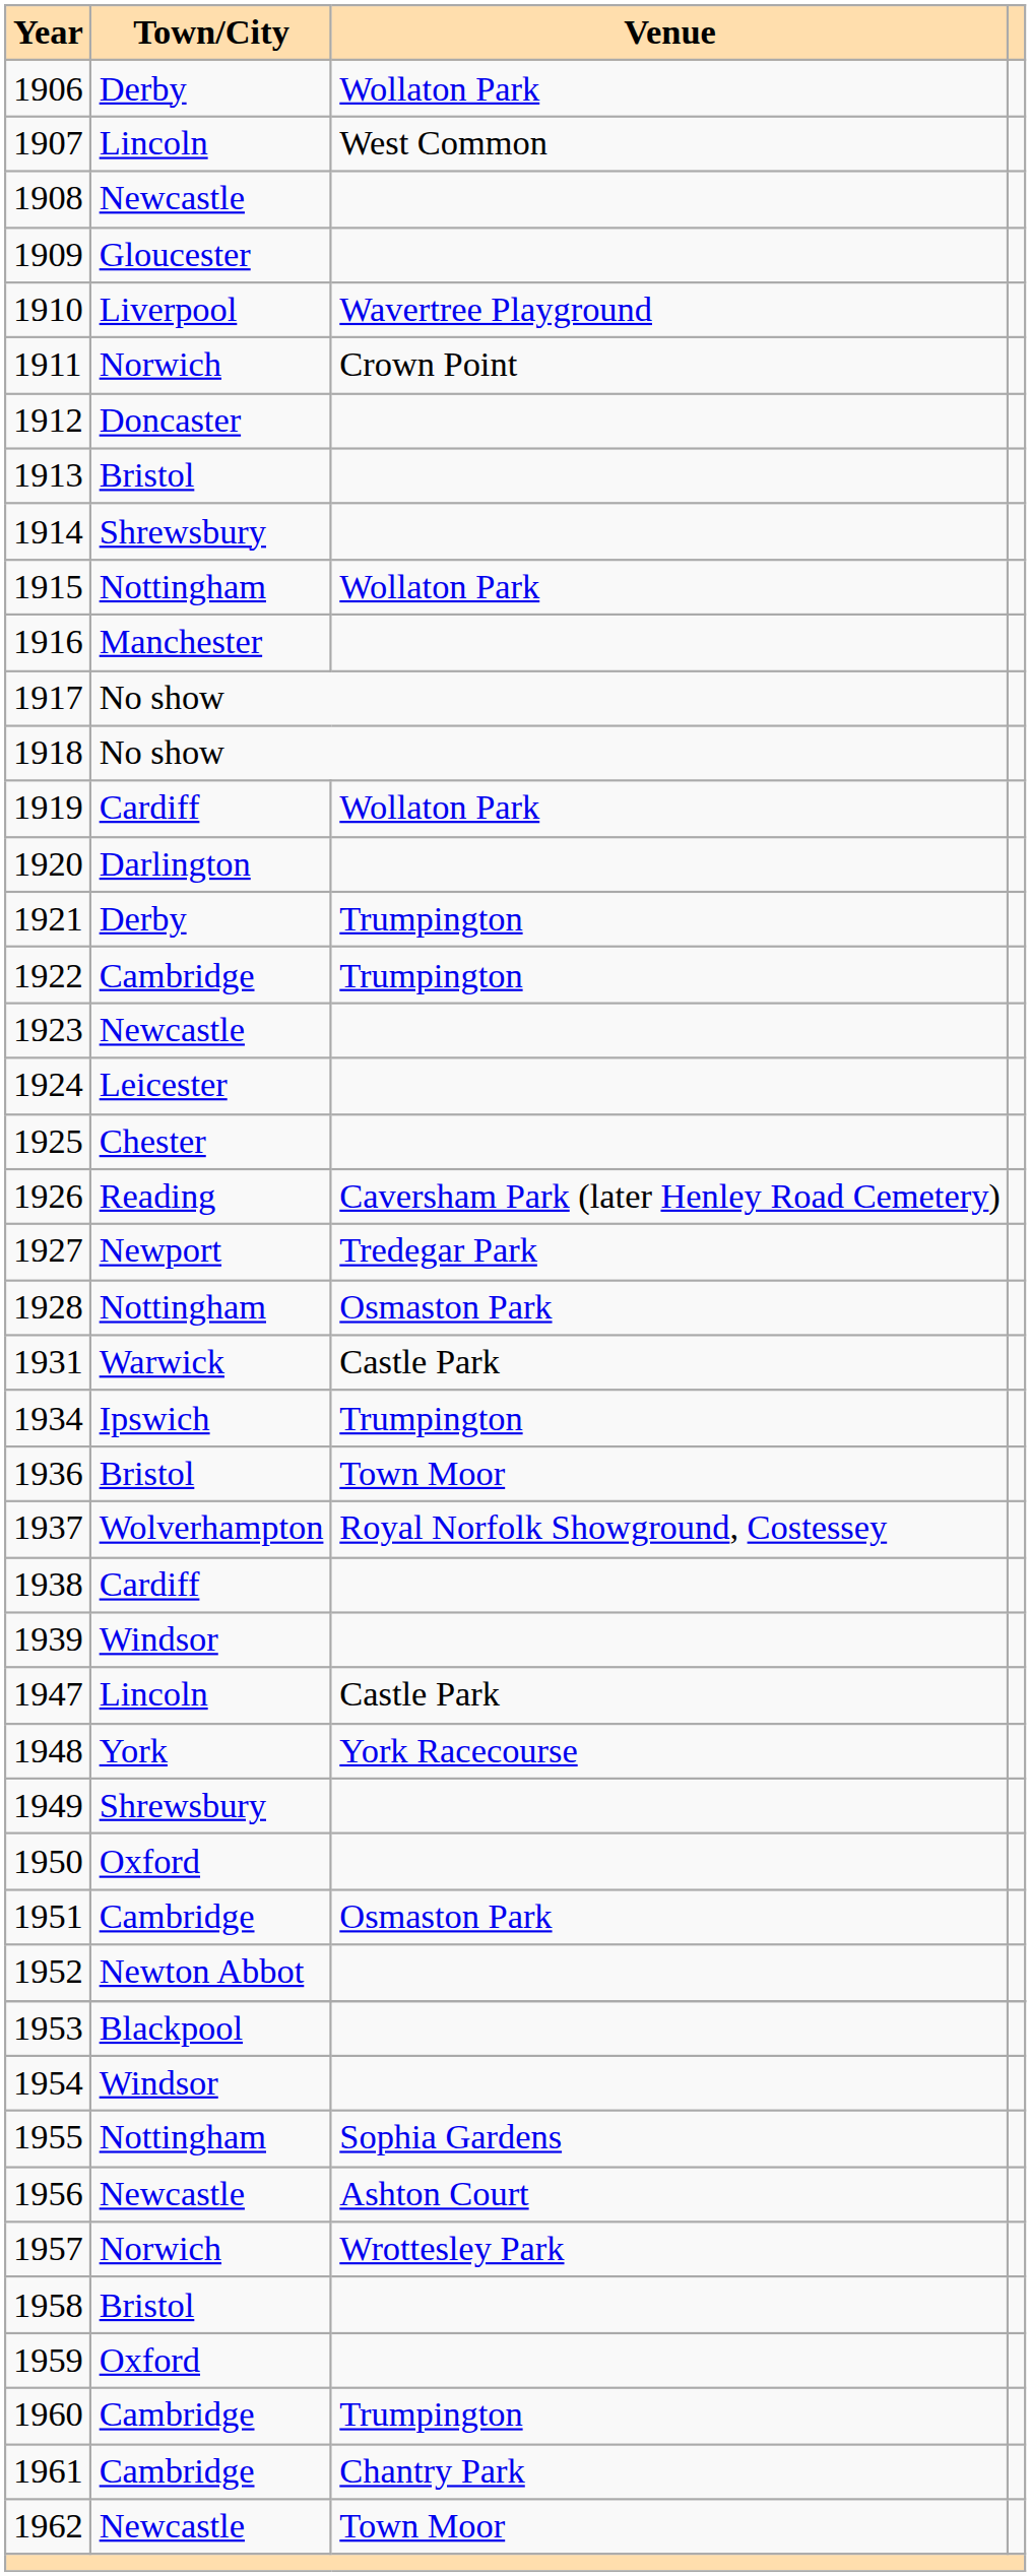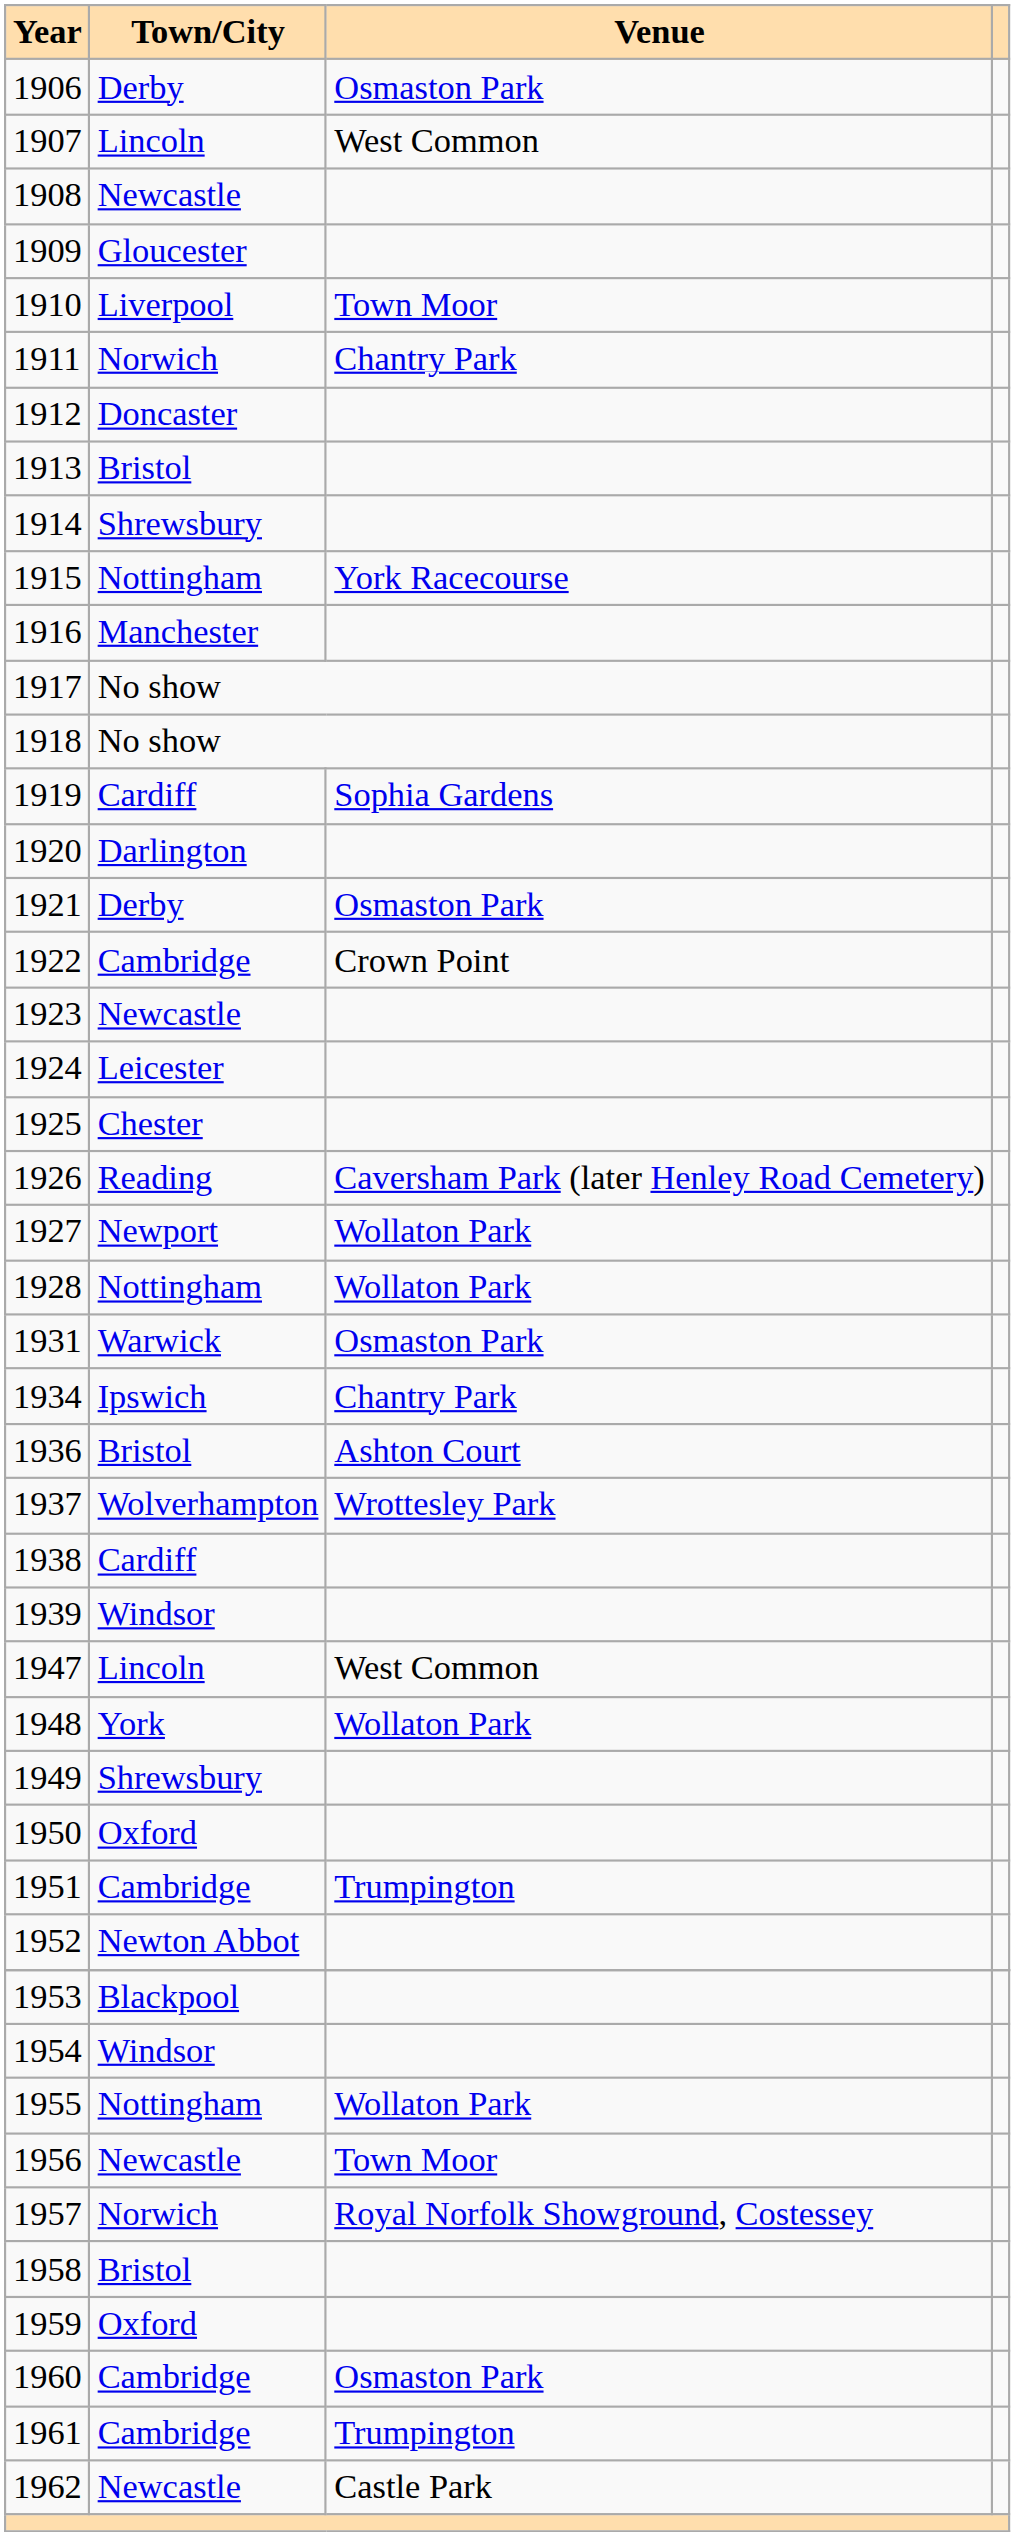1906 | Venue: Wollaton Park -> Osmaston Park
1910 | Venue: Wavertree Playground -> Town Moor
1911 | Venue: Crown Point -> Chantry Park
1915 | Venue: Wollaton Park -> York Racecourse
1919 | Venue: Wollaton Park -> Sophia Gardens
1921 | Venue: Trumpington -> Osmaston Park
1922 | Venue: Trumpington -> Crown Point
1927 | Venue: Tredegar Park -> Wollaton Park
1928 | Venue: Osmaston Park -> Wollaton Park
1931 | Venue: Castle Park -> Osmaston Park
1934 | Venue: Trumpington -> Chantry Park
1936 | Venue: Town Moor -> Ashton Court
1937 | Venue: Royal Norfolk Showground, Costessey -> Wrottesley Park
1947 | Venue: Castle Park -> West Common
1948 | Venue: York Racecourse -> Wollaton Park
1951 | Venue: Osmaston Park -> Trumpington
1955 | Venue: Sophia Gardens -> Wollaton Park
1956 | Venue: Ashton Court -> Town Moor
1957 | Venue: Wrottesley Park -> Royal Norfolk Showground, Costessey
1960 | Venue: Trumpington -> Osmaston Park
1961 | Venue: Chantry Park -> Trumpington
1962 | Venue: Town Moor -> Castle Park
